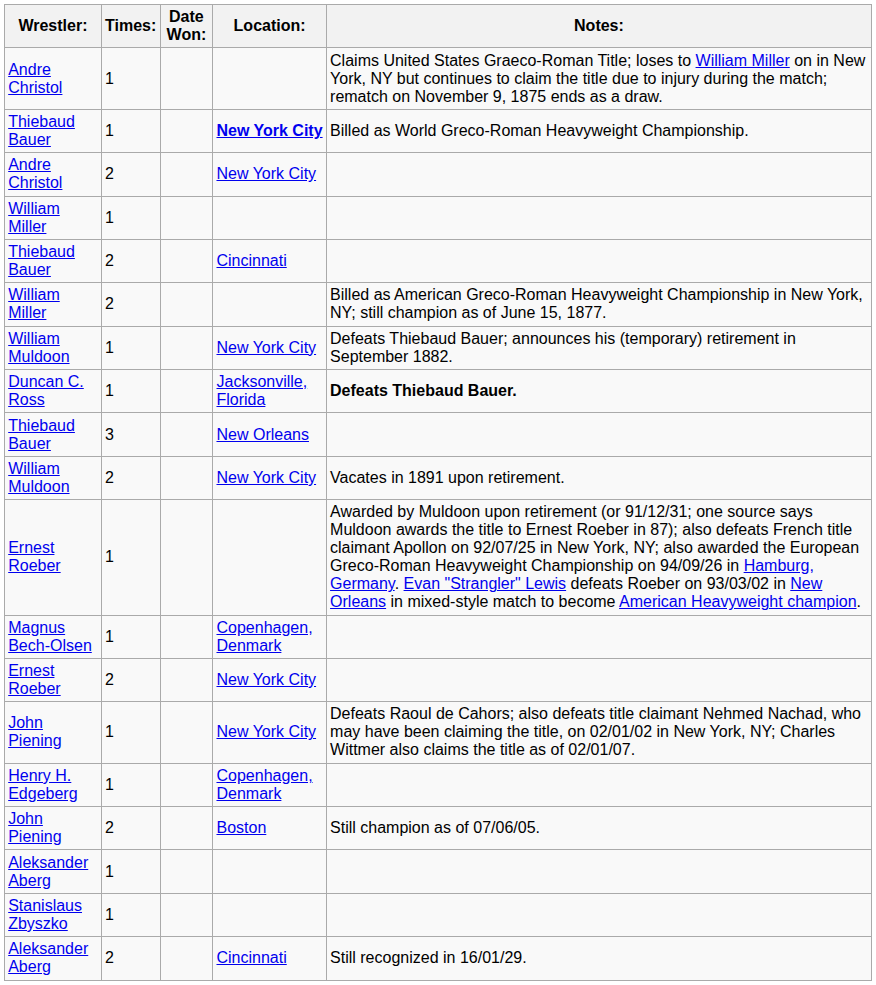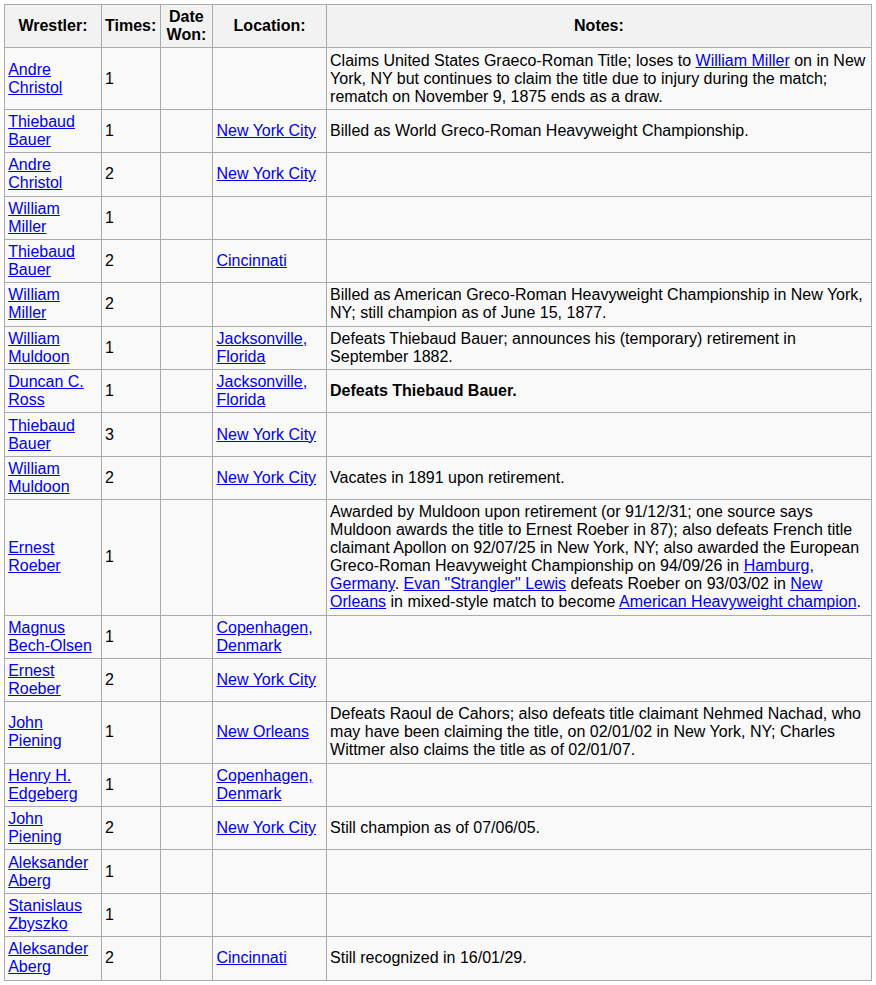Thiebaud Bauer / 1 | Location:: bold -> normal
William Muldoon / 1 | Location:: New York City -> Jacksonville, Florida
Thiebaud Bauer / 3 | Location:: New Orleans -> New York City
John Piening / 1 | Location:: New York City -> New Orleans
John Piening / 2 | Location:: Boston -> New York City
